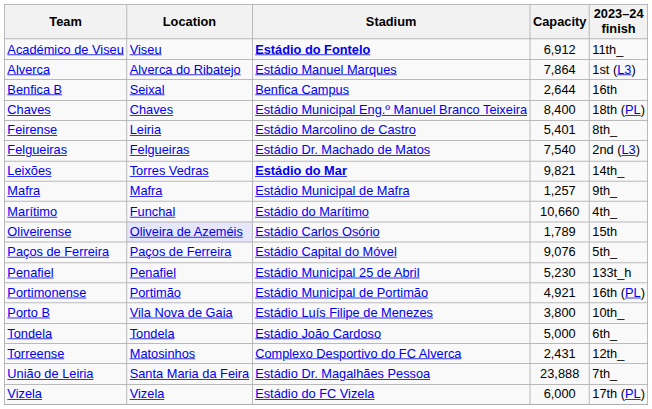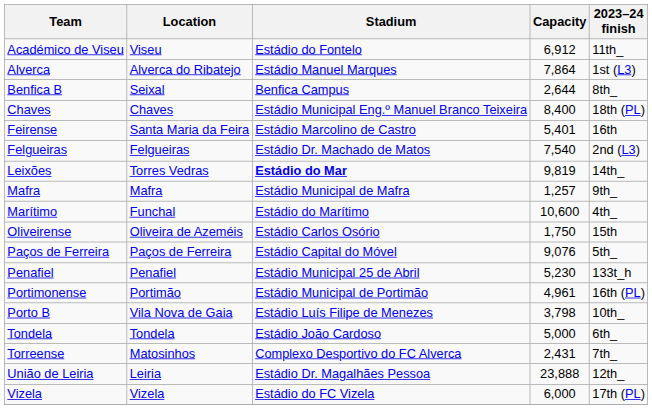Académico de Viseu | Stadium: bold -> normal
Benfica B | 2023–24 finish: 16th -> 8th_
Feirense | Location: Leiria -> Santa Maria da Feira
Feirense | 2023–24 finish: 8th_ -> 16th
Leixões | Capacity: 9,821 -> 9,819
Marítimo | Capacity: 10,660 -> 10,600
Oliveirense | Location: lavender background -> no background
Oliveirense | Capacity: 1,789 -> 1,750
Portimonense | Capacity: 4,921 -> 4,961
Porto B | Capacity: 3,800 -> 3,798
Torreense | 2023–24 finish: 12th_ -> 7th_
União de Leiria | Location: Santa Maria da Feira -> Leiria
União de Leiria | 2023–24 finish: 7th_ -> 12th_
